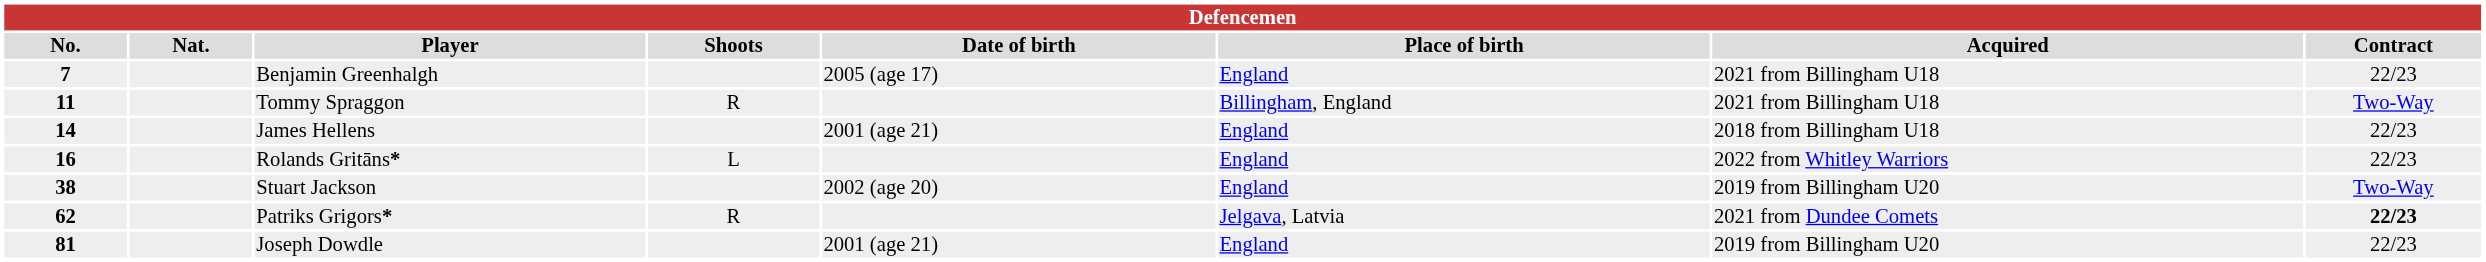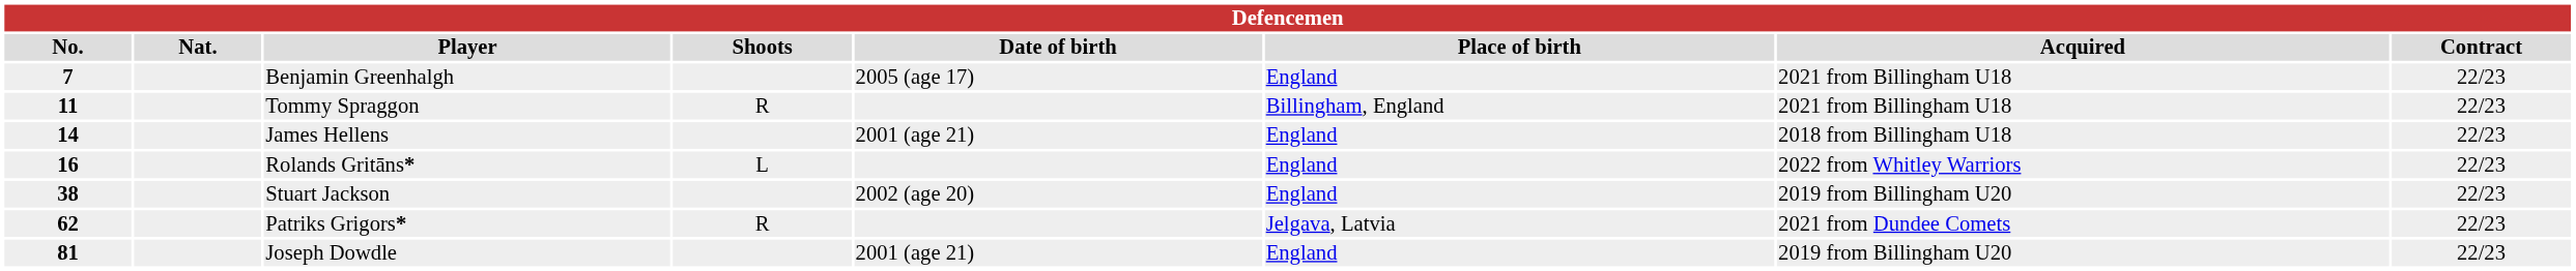Tommy Spraggon | Contract: Two-Way -> 22/23
Stuart Jackson | Contract: Two-Way -> 22/23
Patriks Grigors* | Contract: bold -> normal
